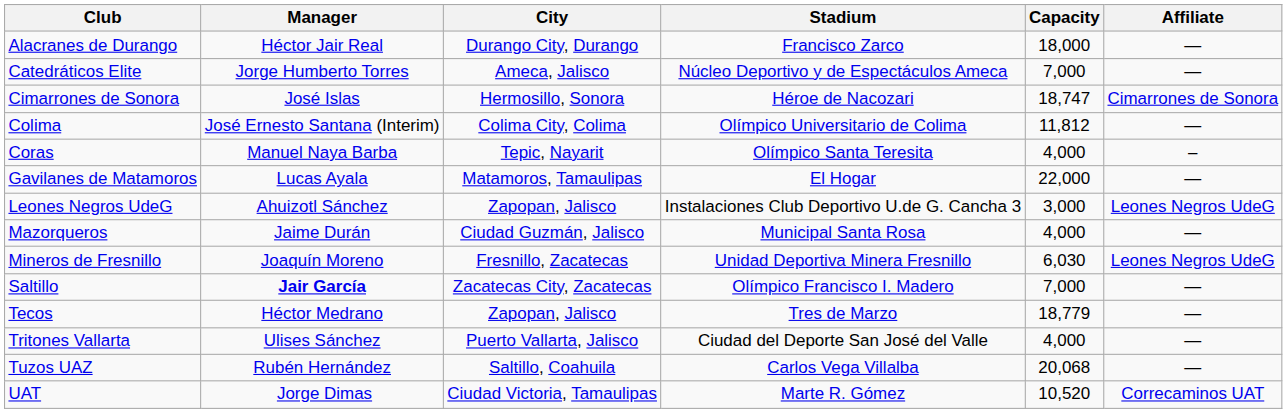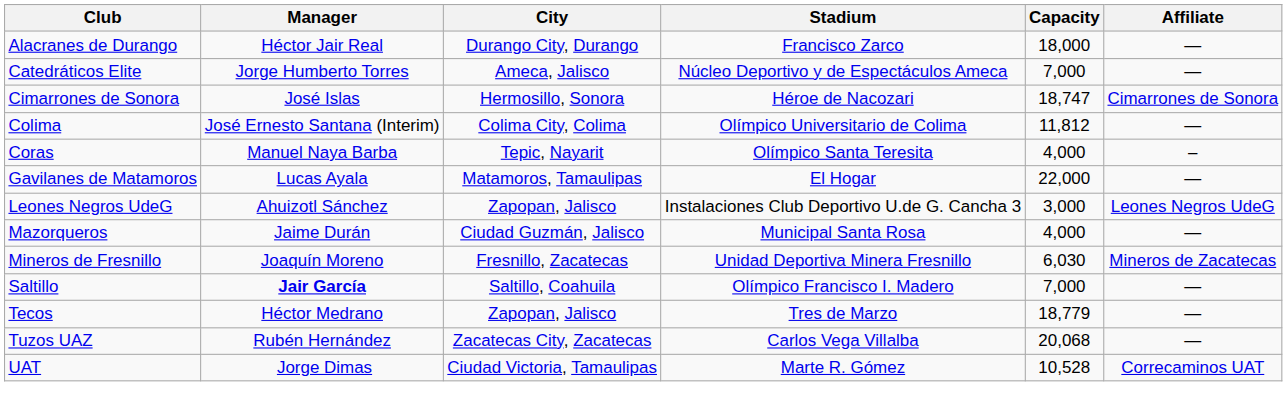Mineros de Fresnillo | Affiliate: Leones Negros UdeG -> Mineros de Zacatecas
Saltillo | City: Zacatecas City, Zacatecas -> Saltillo, Coahuila
- row: Tritones Vallarta | Ulises Sánchez | Puerto Vallarta, Jalisco | Ciudad del Deporte San José del Valle | 4,000 | —
Tuzos UAZ | City: Saltillo, Coahuila -> Zacatecas City, Zacatecas
UAT | Capacity: 10,520 -> 10,528
